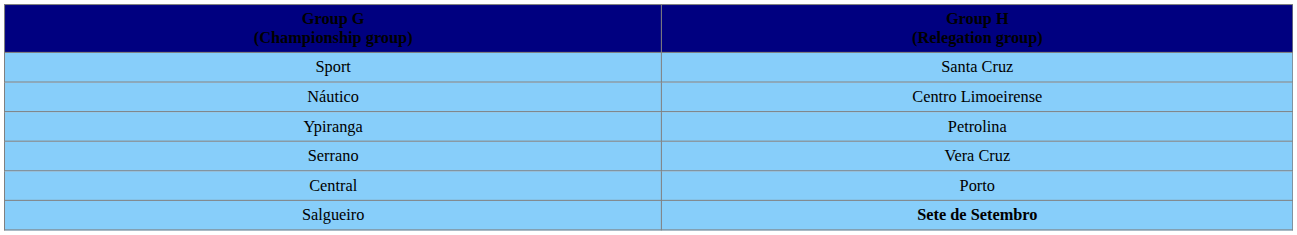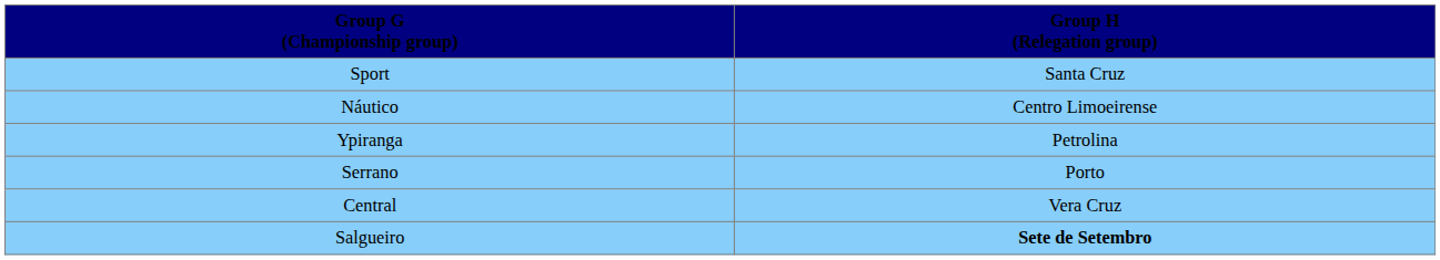Serrano | Group H (Relegation group): Vera Cruz -> Porto
Central | Group H (Relegation group): Porto -> Vera Cruz
